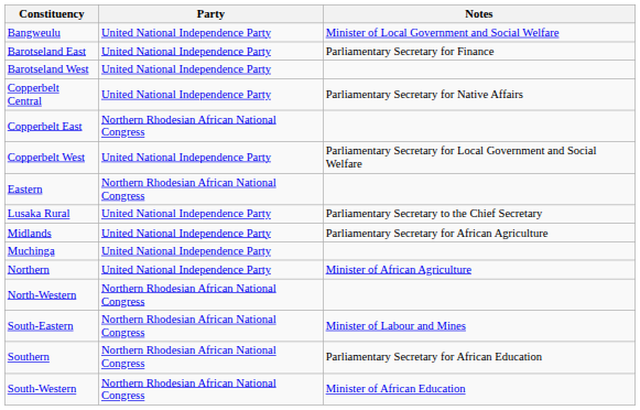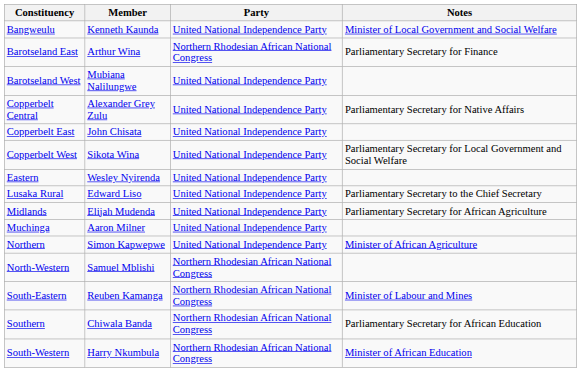+ column: Member | Kenneth Kaunda | Arthur Wina | Mubiana Nalilungwe | Alexander Grey Zulu | John Chisata | Sikota Wina | Wesley Nyirenda | Edward Liso | Elijah Mudenda | Aaron Milner | Simon Kapwepwe | Samuel Mblishi | Reuben Kamanga | Chiwala Banda | Harry Nkumbula
Barotseland East | Party: United National Independence Party -> Northern Rhodesian African National Congress
Copperbelt East | Party: Northern Rhodesian African National Congress -> United National Independence Party
Eastern | Party: Northern Rhodesian African National Congress -> United National Independence Party
